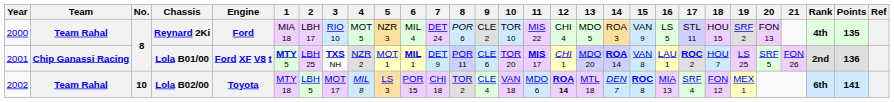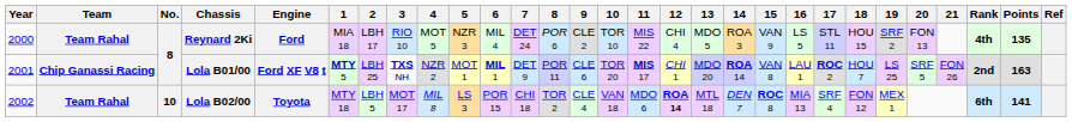Lola B01/00 | Points: 136 -> 163
